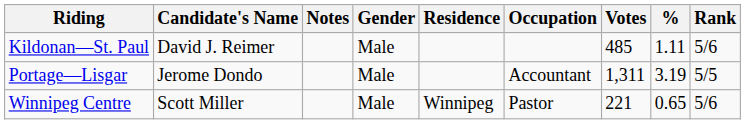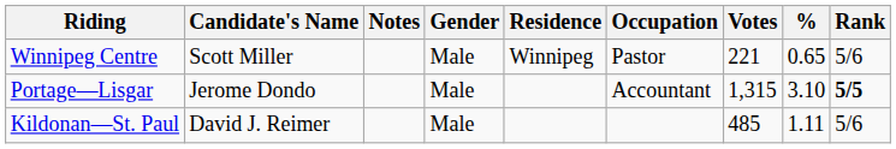rows swapped: Kildonan—St. Paul <-> Winnipeg Centre
Portage—Lisgar | Votes: 1,311 -> 1,315
Portage—Lisgar | %: 3.19 -> 3.10
Portage—Lisgar | Rank: normal -> bold
